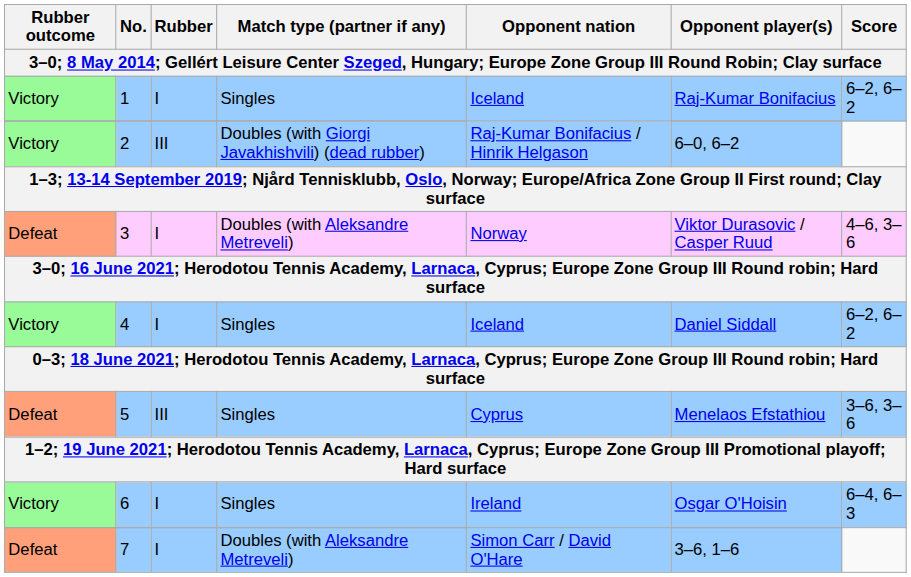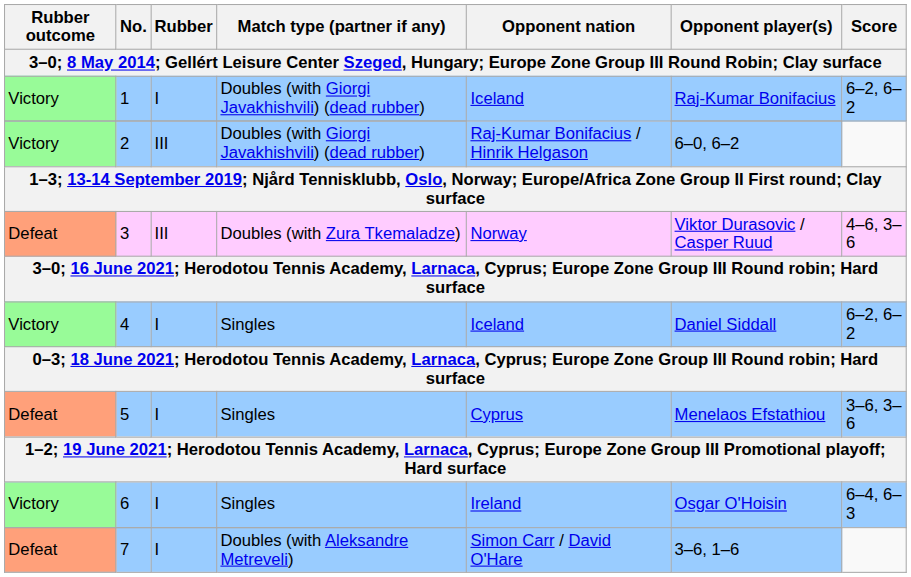1 | Match type (partner if any): Singles -> Doubles (with Giorgi Javakhishvili) (dead rubber)
3 | Rubber: I -> III
3 | Match type (partner if any): Doubles (with Aleksandre Metreveli) -> Doubles (with Zura Tkemaladze)
5 | Rubber: III -> I
